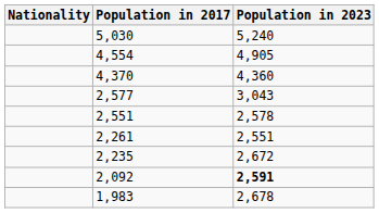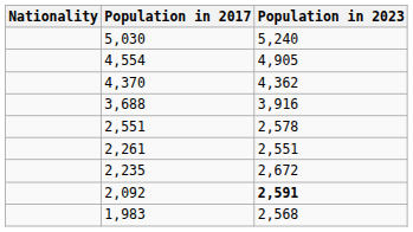4,370 | Population in 2023: 4,360 -> 4,362
+ row: 3,688 | 3,916
- row: 2,577 | 3,043
1,983 | Population in 2023: 2,678 -> 2,568
